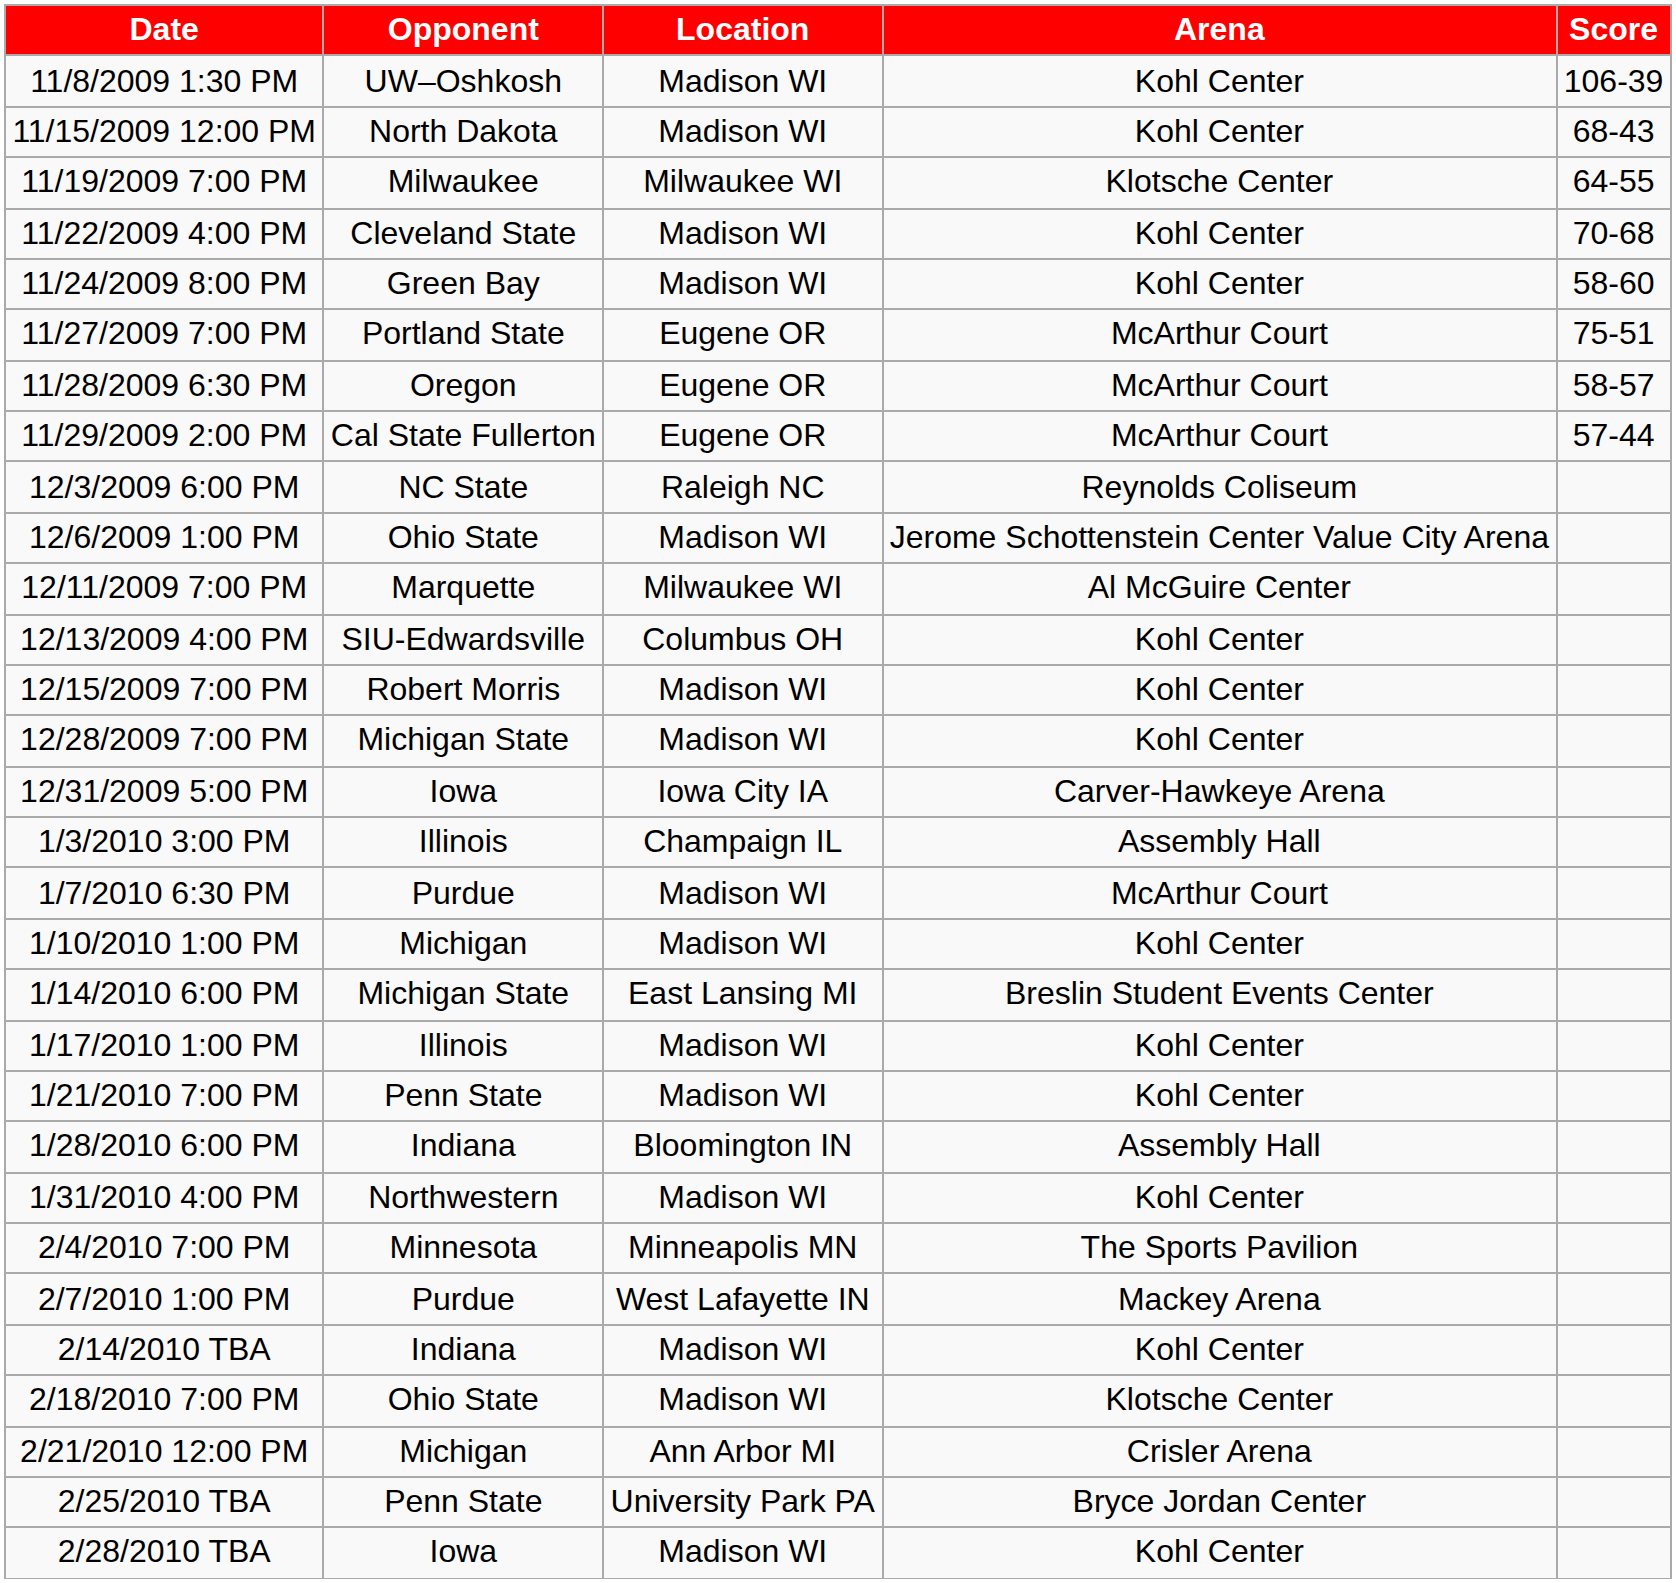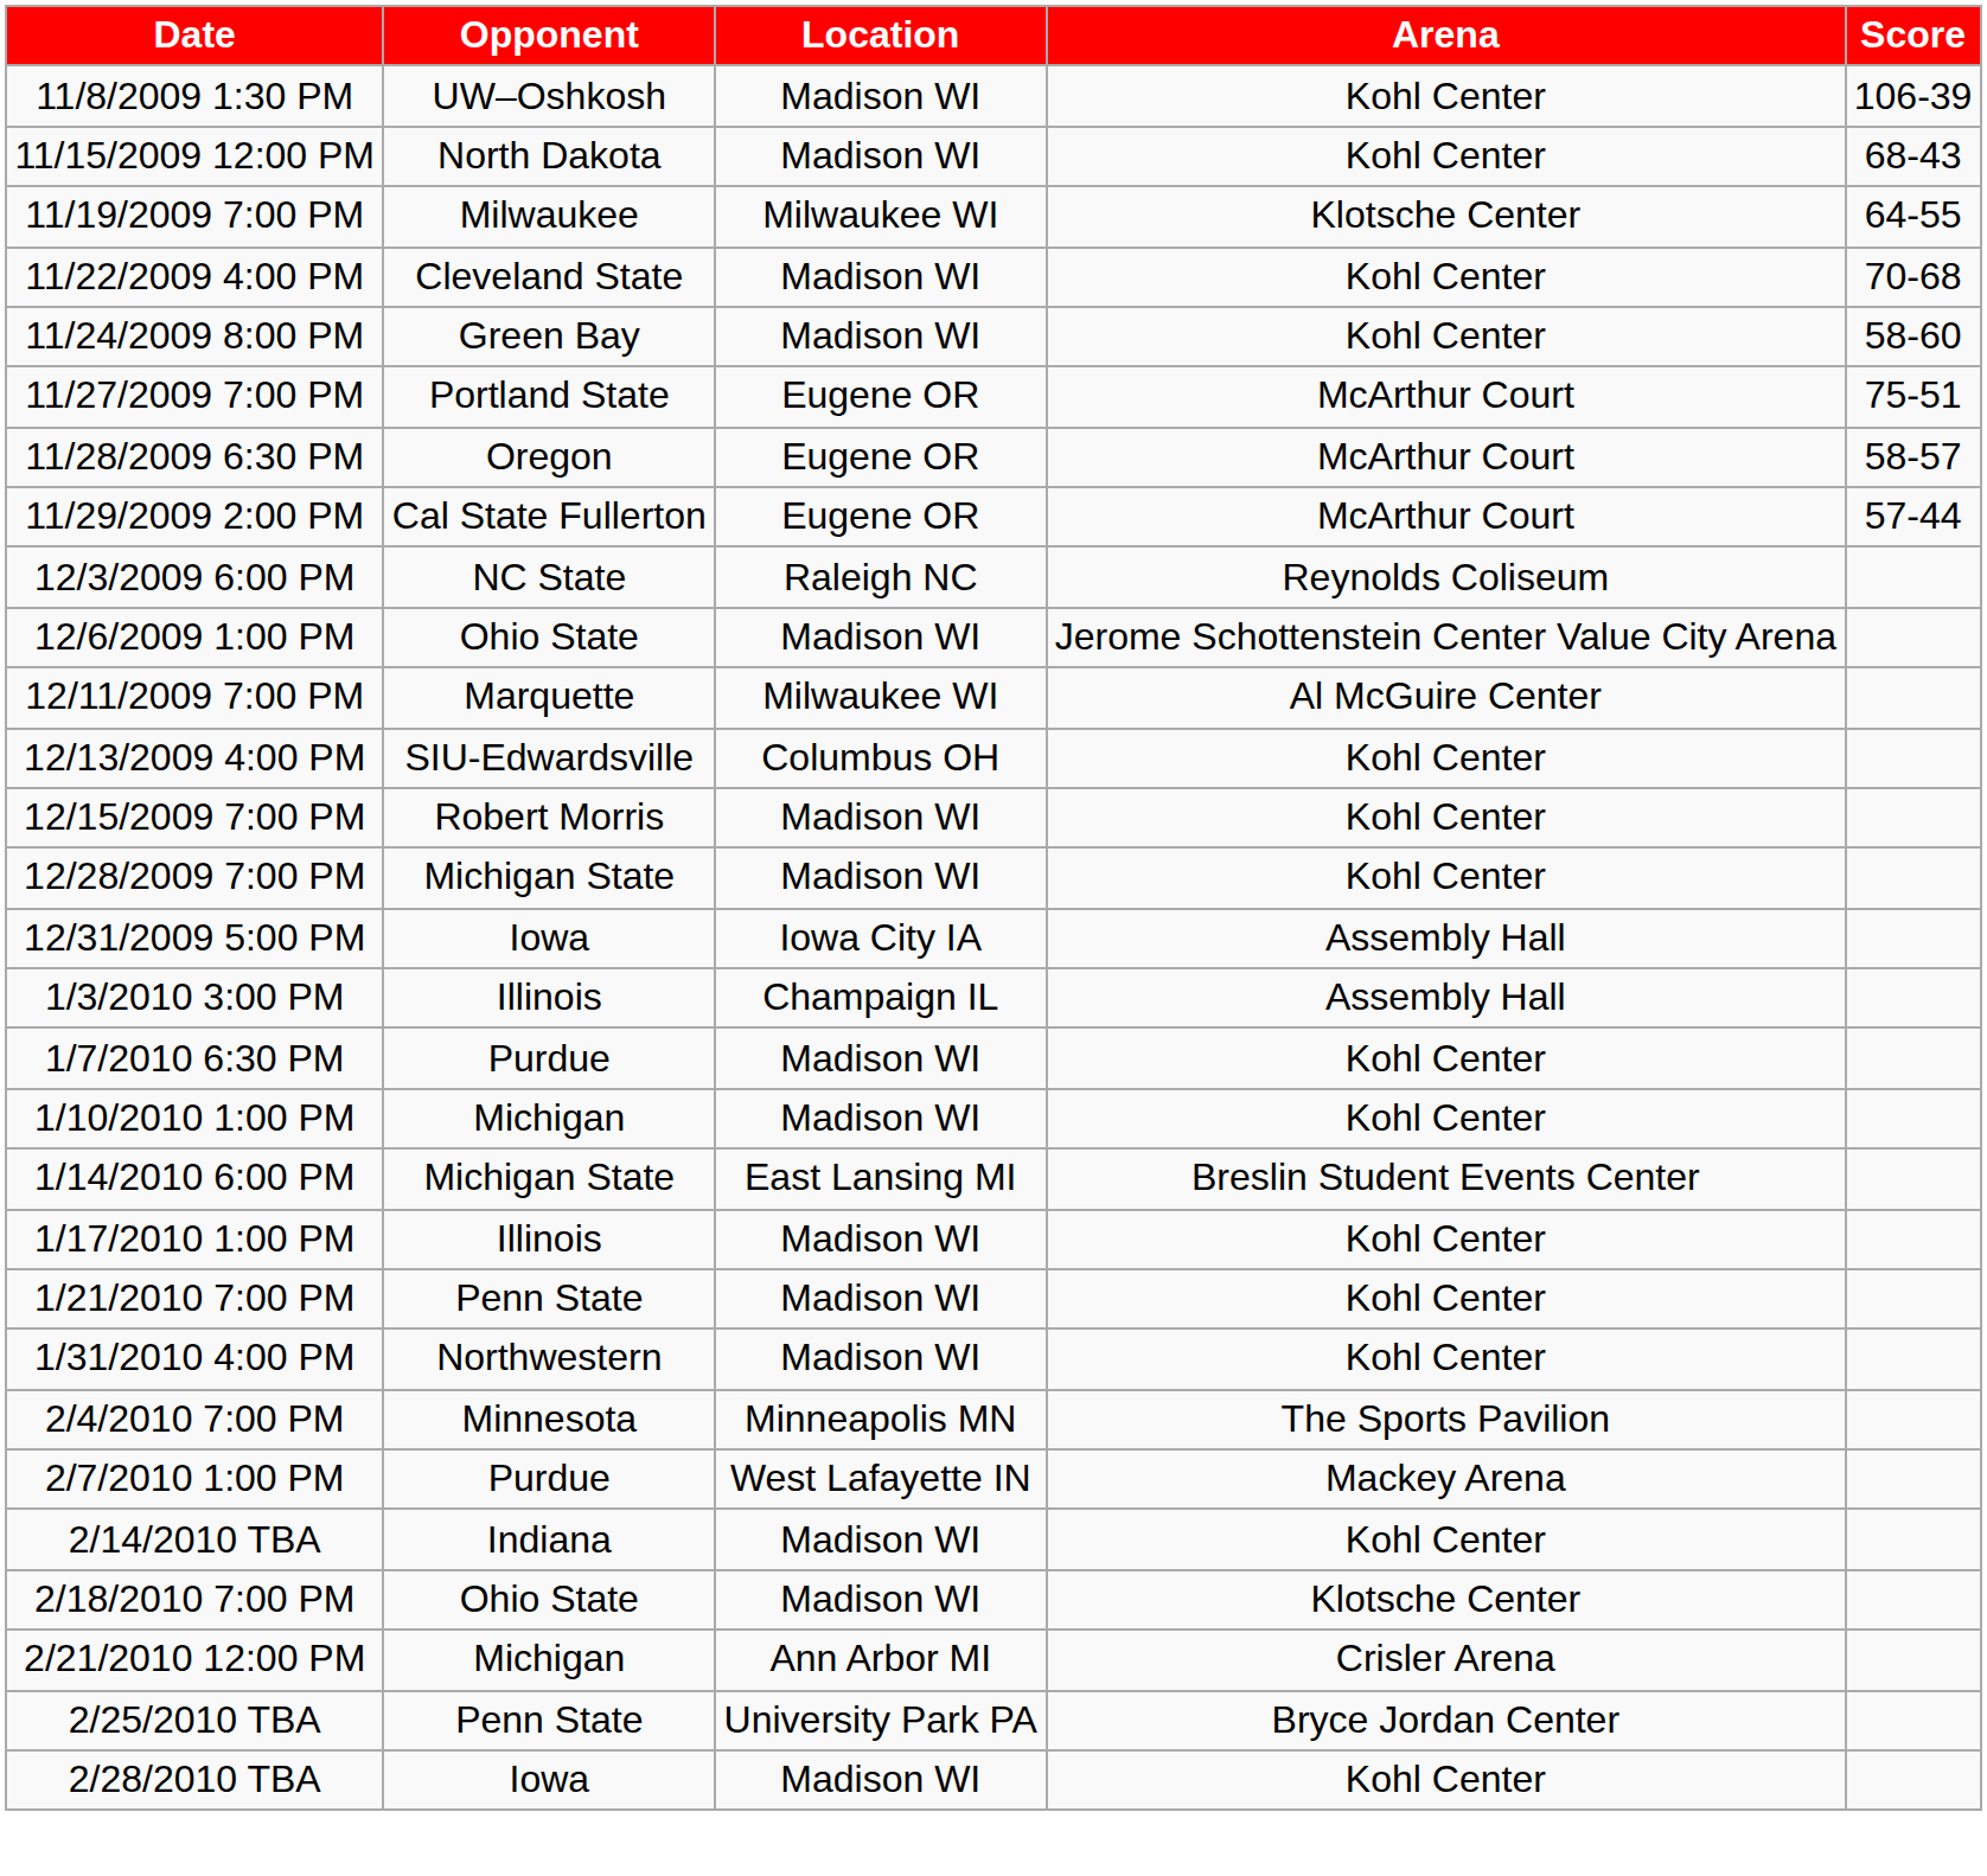12/31/2009 5:00 PM | Arena: Carver-Hawkeye Arena -> Assembly Hall
1/7/2010 6:30 PM | Arena: McArthur Court -> Kohl Center
- row: 1/28/2010 6:00 PM | Indiana | Bloomington IN | Assembly Hall
